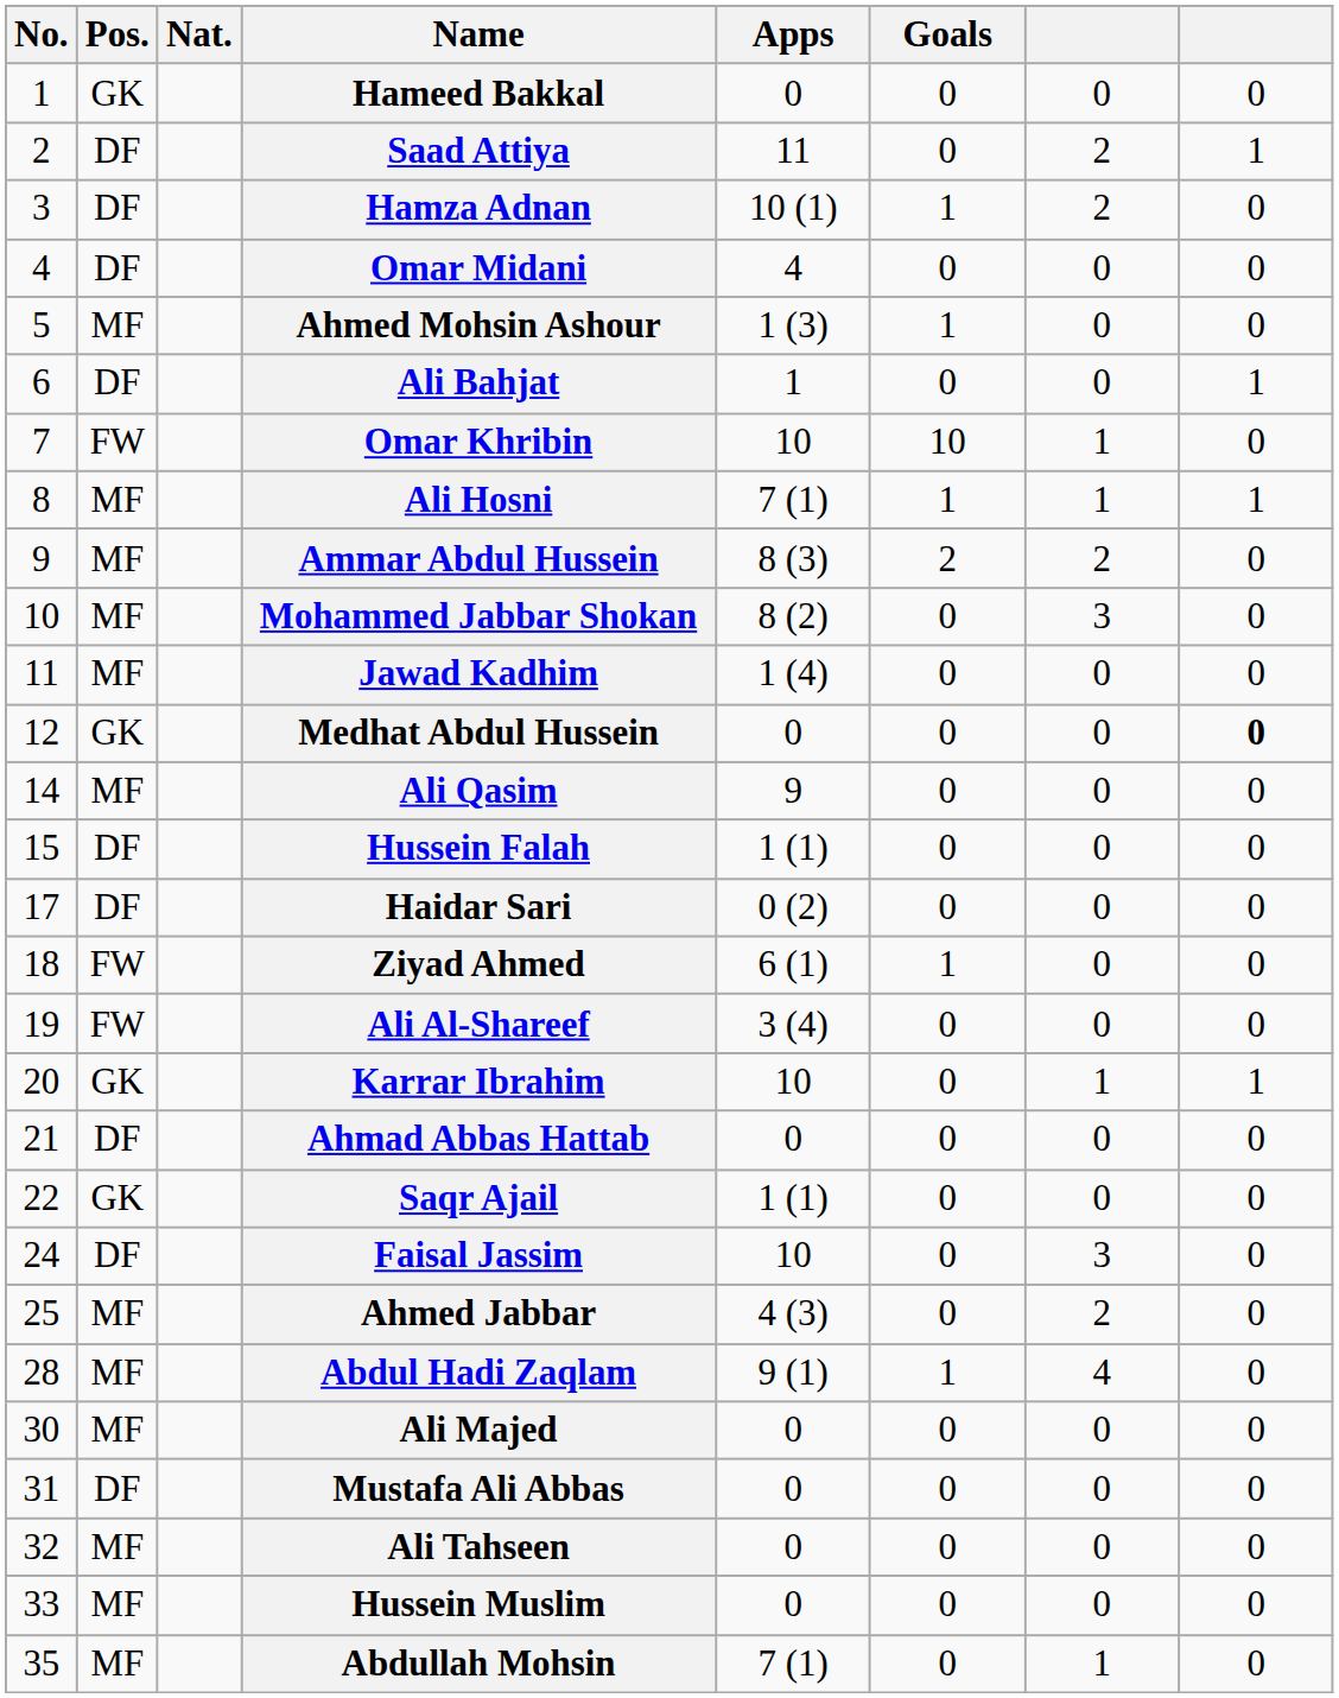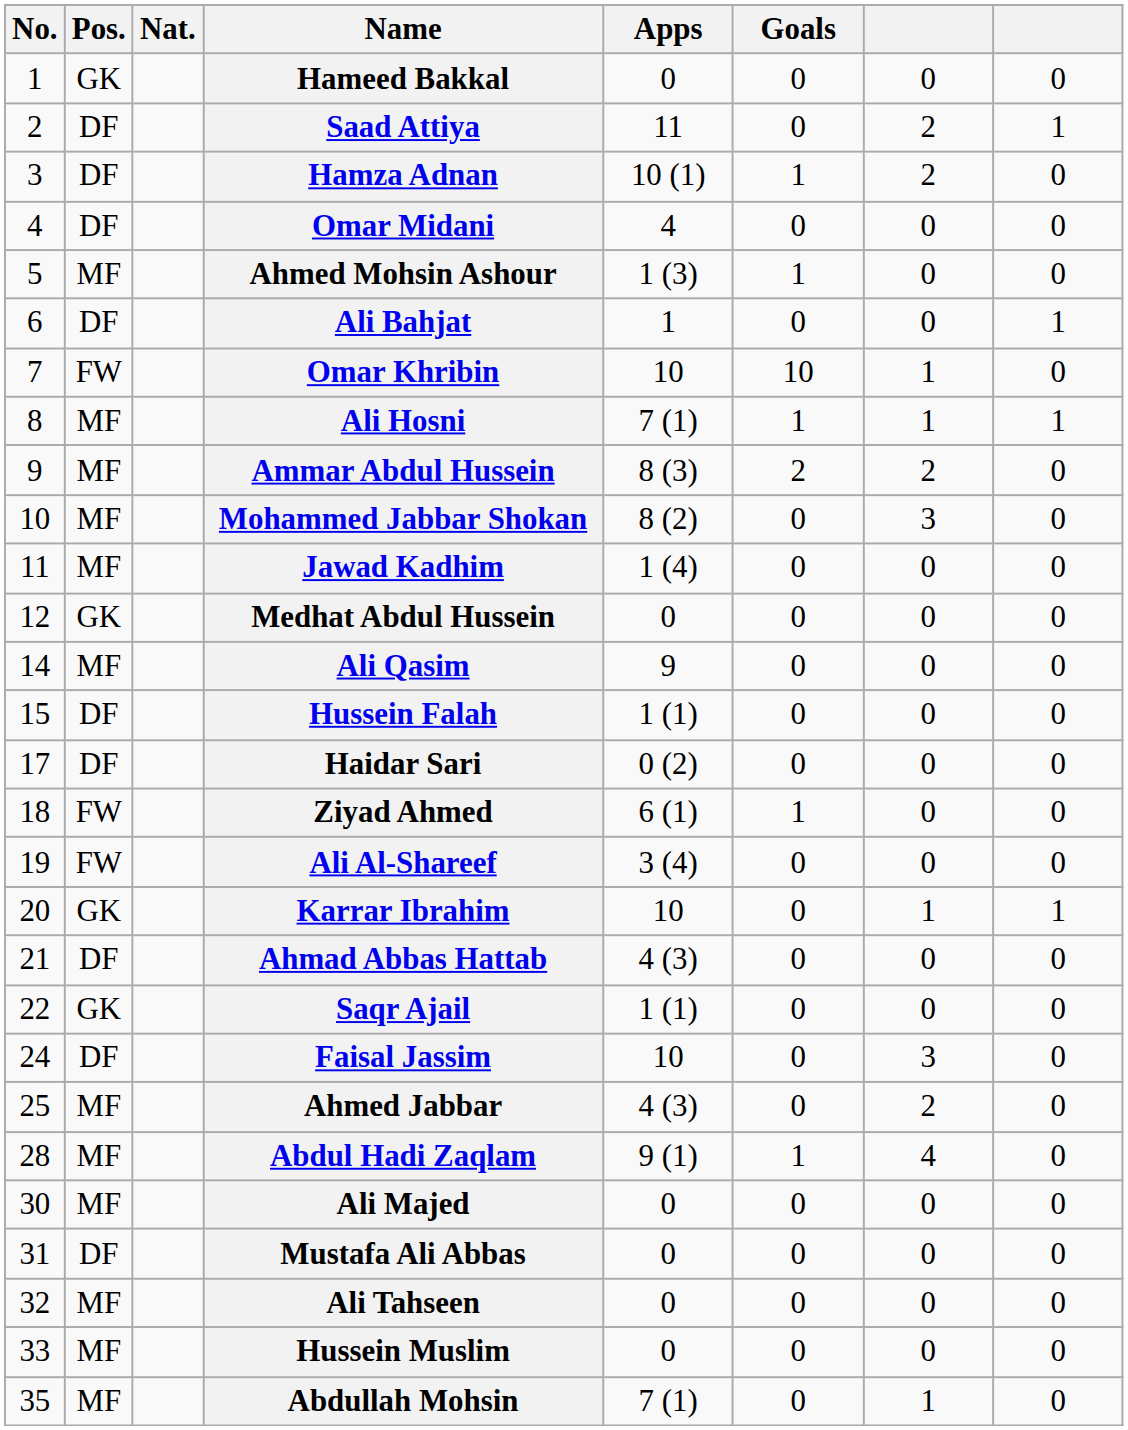Medhat Abdul Hussein | column 8: bold -> normal
Ahmad Abbas Hattab | Apps: 0 -> 4 (3)
